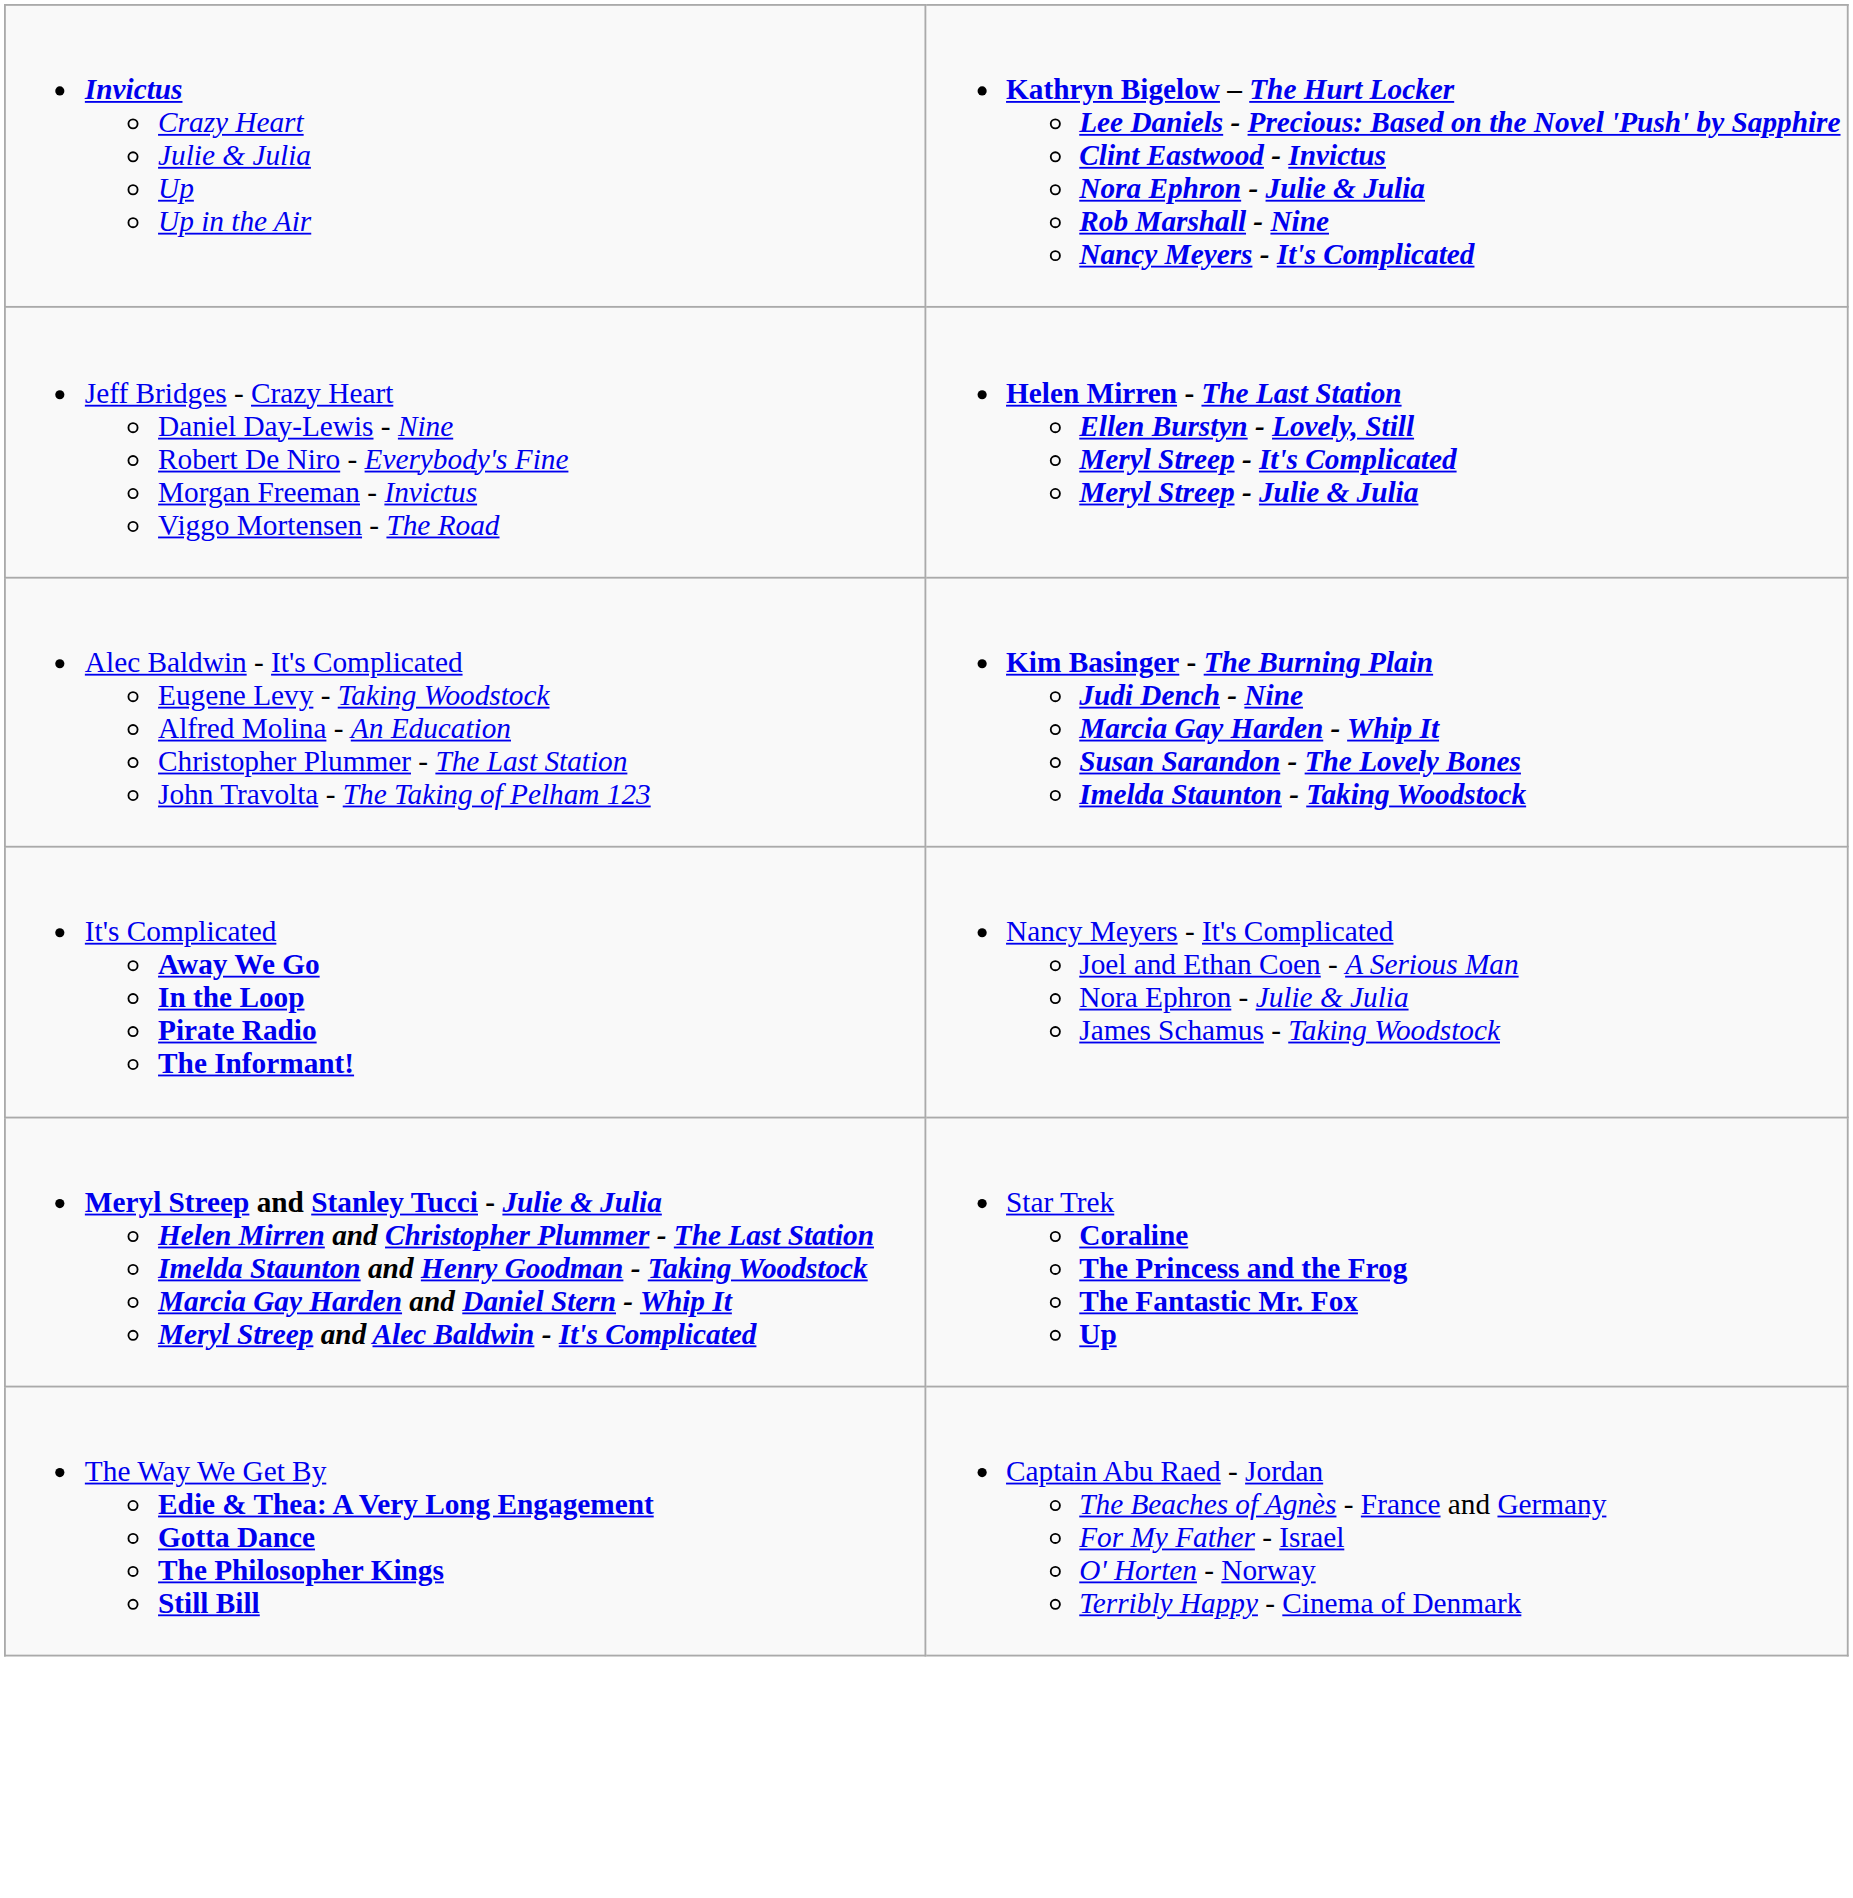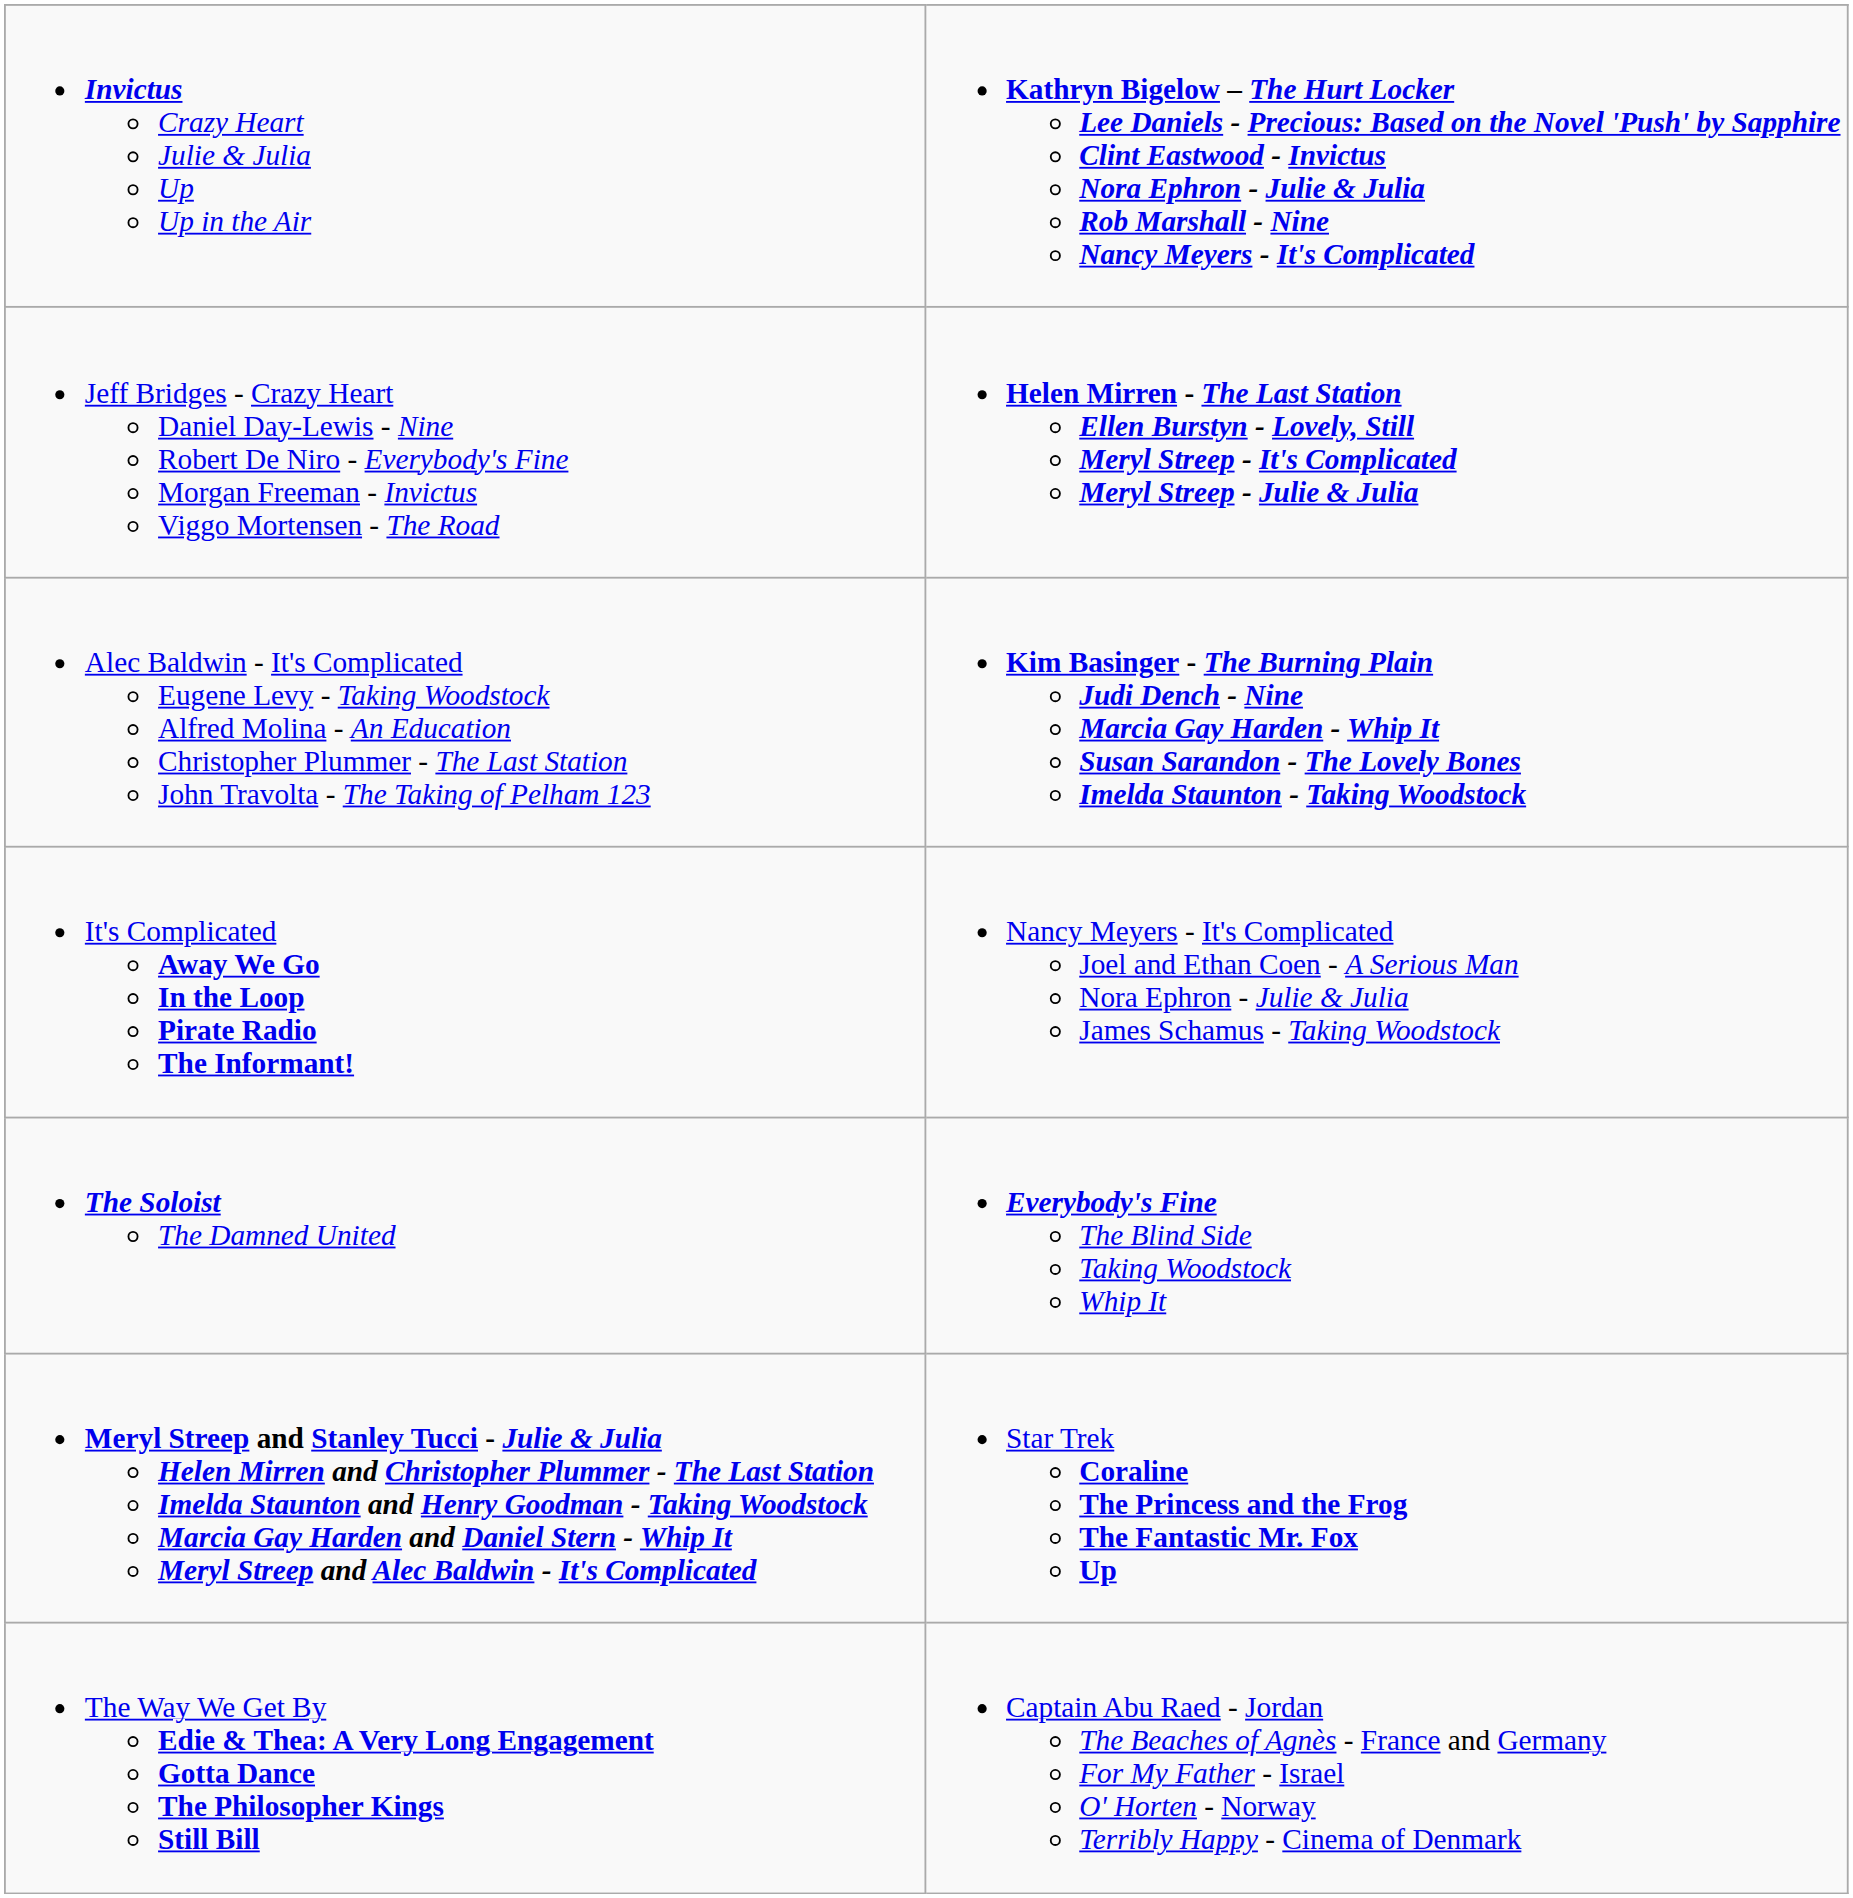+ row: The Soloist The Damned United | Everybody's Fine The Blind Side Taking Woodstock Whip It
